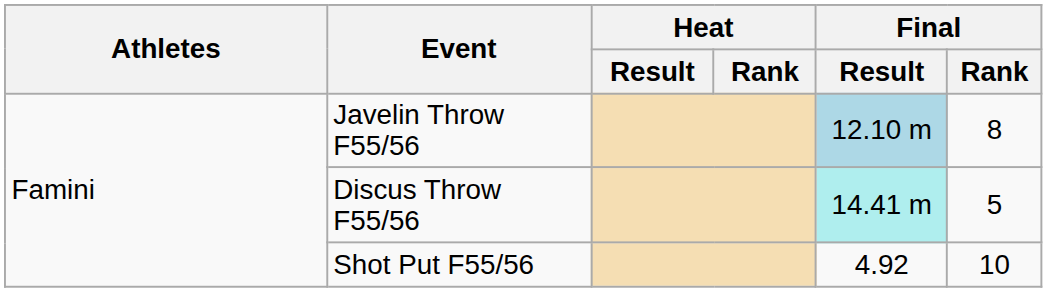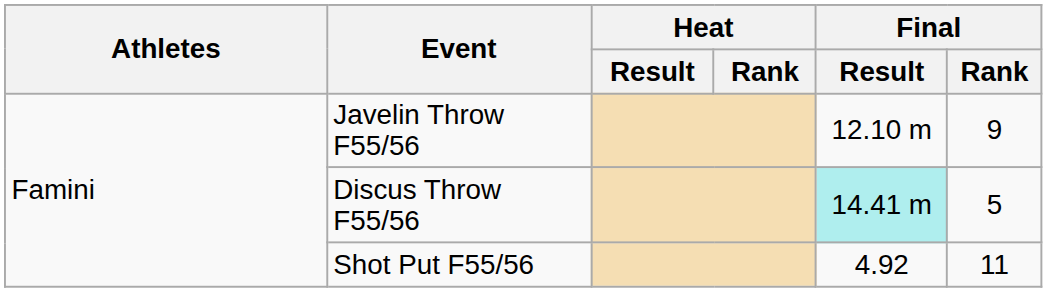Javelin Throw F55/56 | Final / Result: lightblue background -> no background
Javelin Throw F55/56 | Final / Rank: 8 -> 9
Shot Put F55/56 | Final / Rank: 10 -> 11
